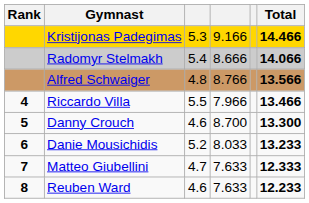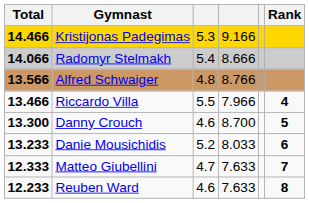columns swapped: Rank <-> Total
